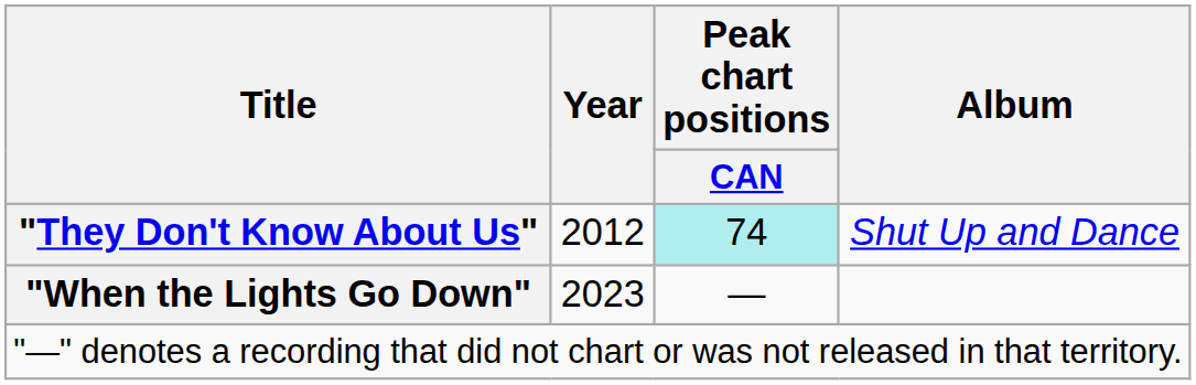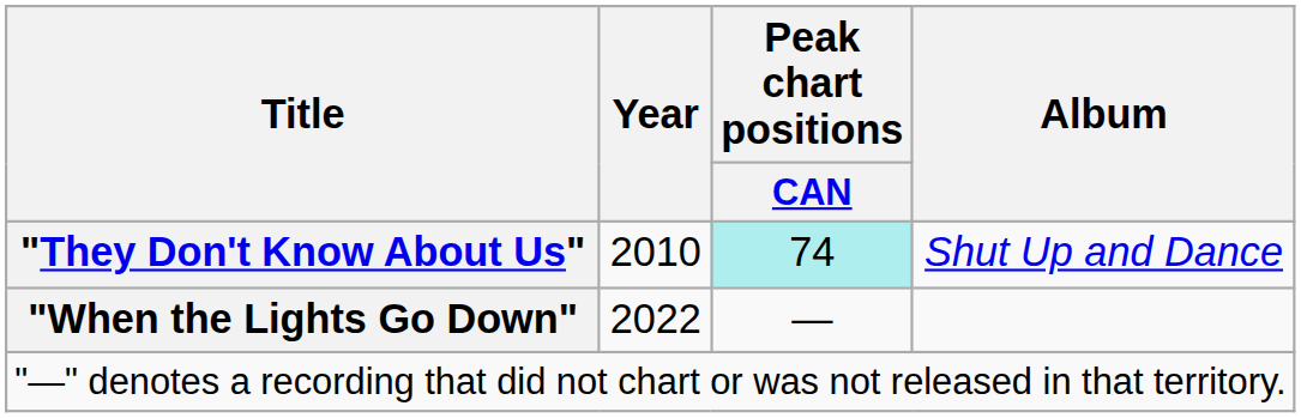"They Don't Know About Us" | Year: 2012 -> 2010
"When the Lights Go Down" | Year: 2023 -> 2022
